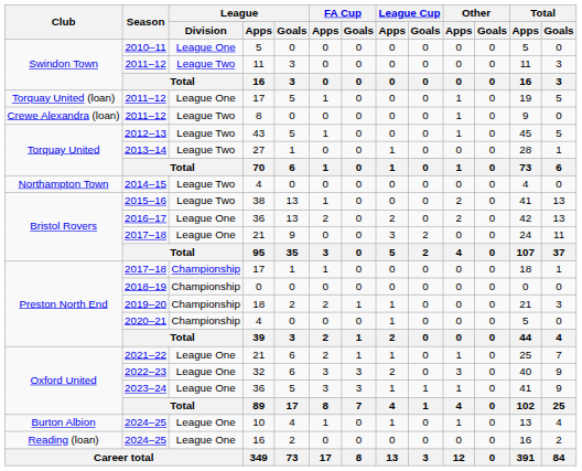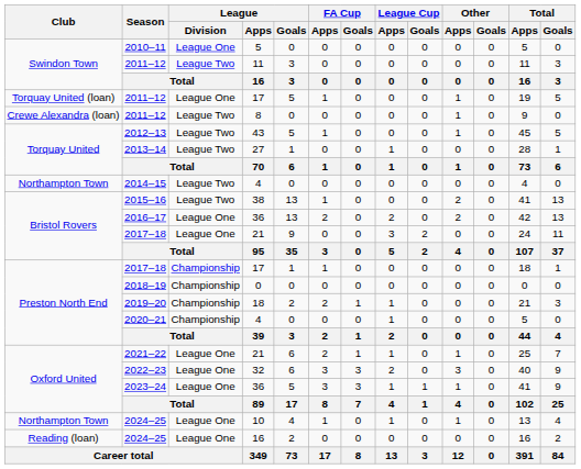2024–25 / 10 | Club: Burton Albion -> Northampton Town
